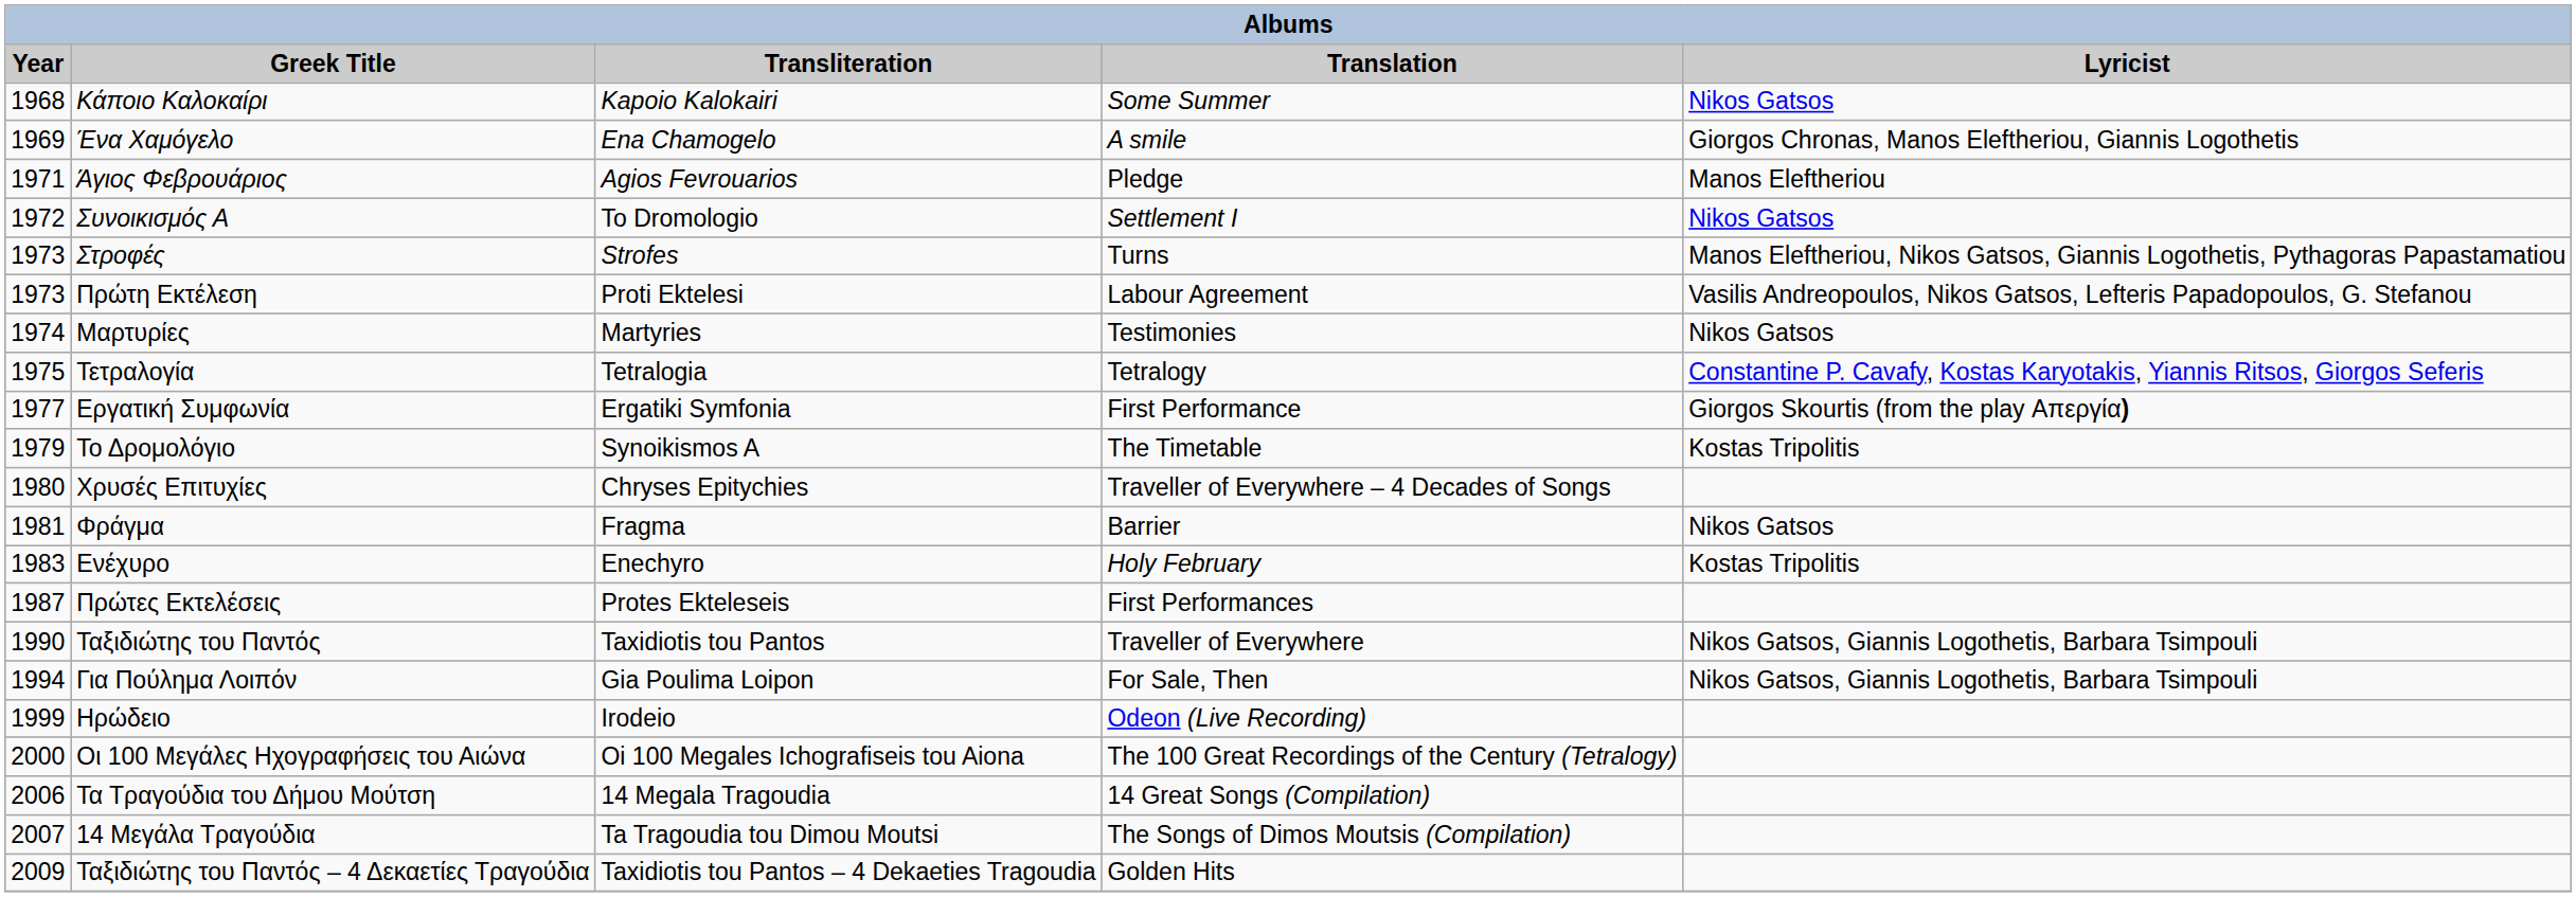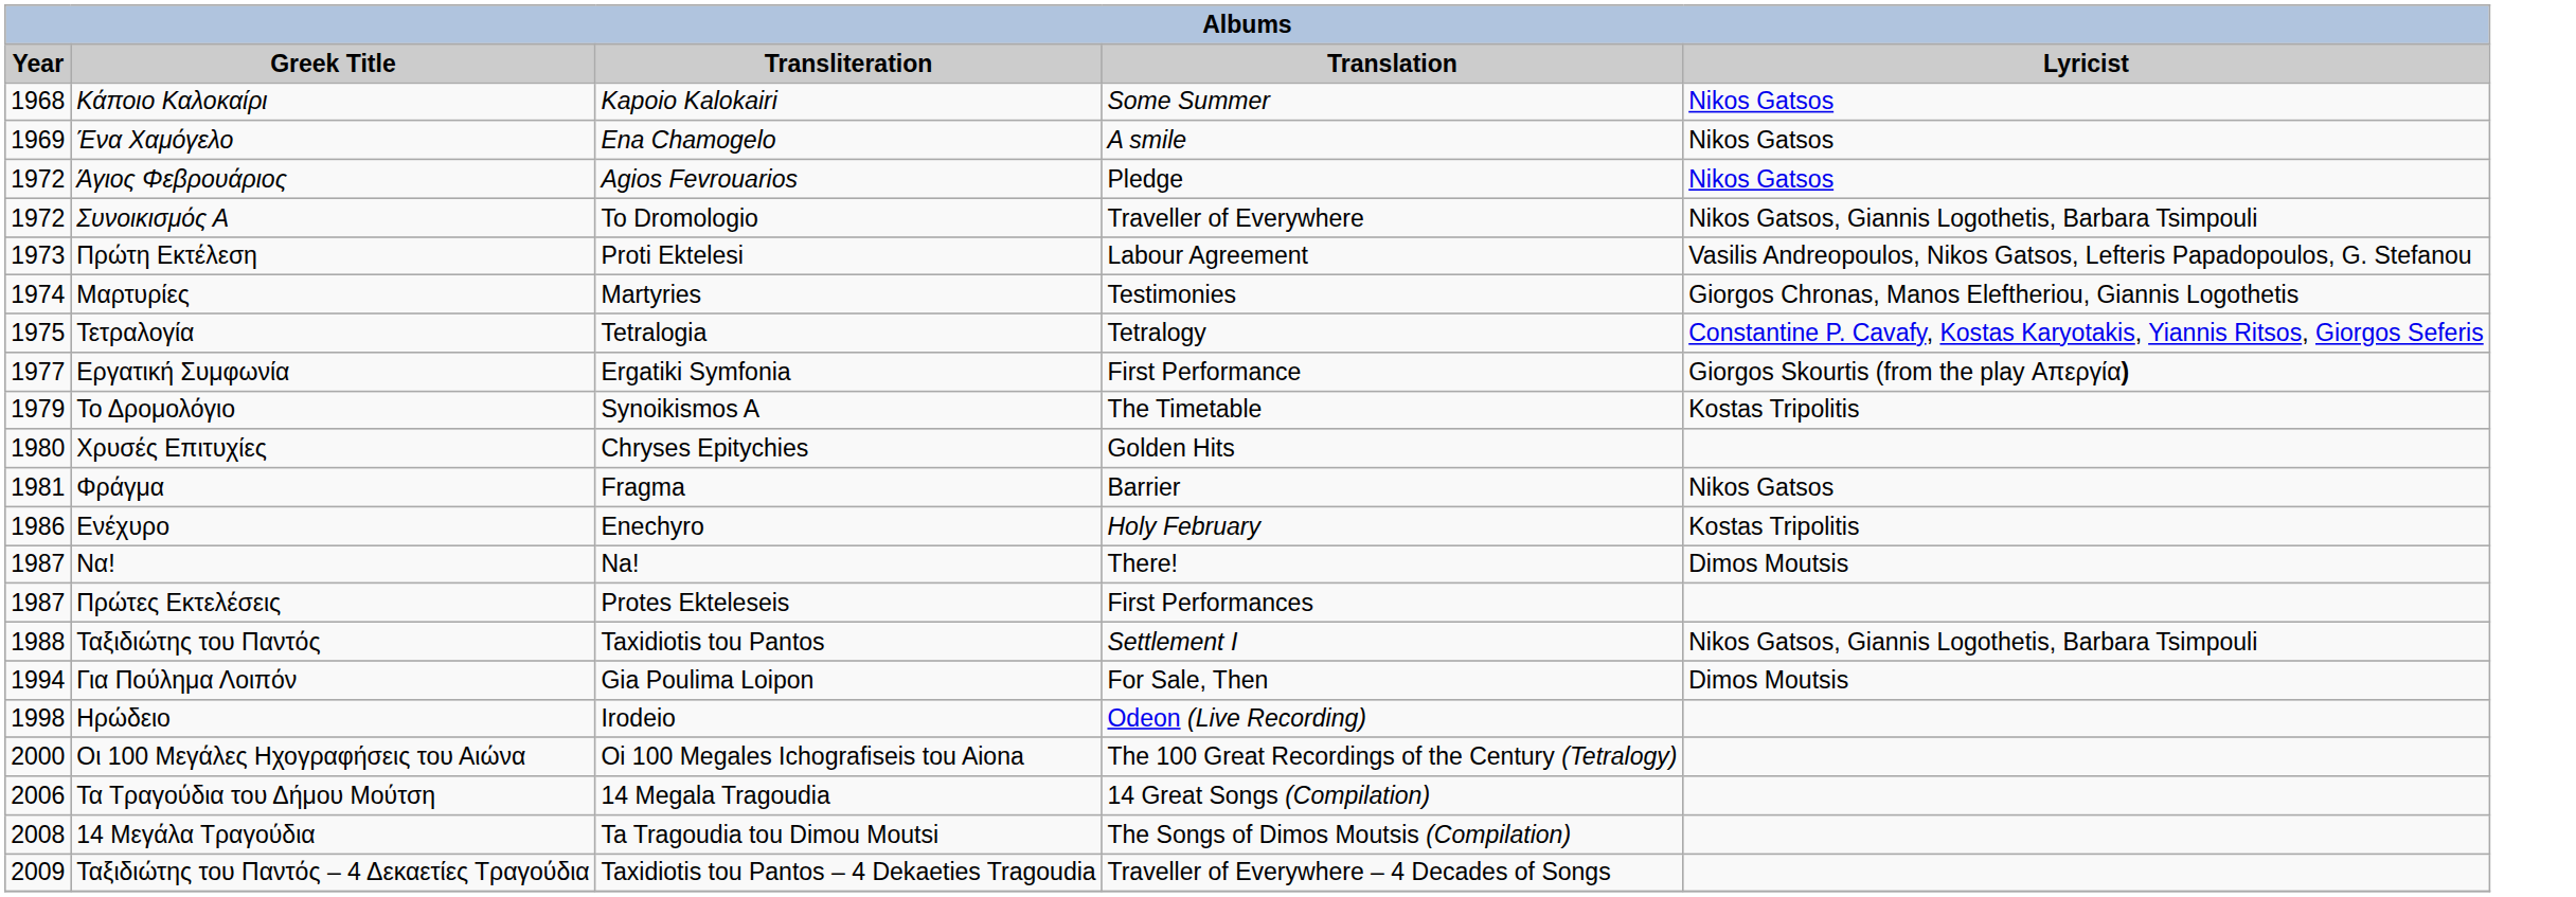Ένα Χαμόγελο | Lyricist: Giorgos Chronas, Manos Eleftheriou, Giannis Logothetis -> Nikos Gatsos
Άγιος Φεβρουάριος | Year: 1971 -> 1972
Άγιος Φεβρουάριος | Lyricist: Manos Eleftheriou -> Nikos Gatsos
Συνοικισμός Α | Translation: Settlement I -> Traveller of Everywhere
Συνοικισμός Α | Lyricist: Nikos Gatsos -> Nikos Gatsos, Giannis Logothetis, Barbara Tsimpouli
- row: 1973 | Στροφές | Strofes | Turns | Manos Eleftheriou, Nikos Gatsos, Giannis Logothetis, Pythagoras Papastamatiou
Μαρτυρίες | Lyricist: Nikos Gatsos -> Giorgos Chronas, Manos Eleftheriou, Giannis Logothetis
Χρυσές Επιτυχίες | Translation: Traveller of Everywhere – 4 Decades of Songs -> Golden Hits
Ενέχυρο | Year: 1983 -> 1986
+ row: 1987 | Να! | Na! | There! | Dimos Moutsis
Ταξιδιώτης του Παντός | Year: 1990 -> 1988
Ταξιδιώτης του Παντός | Translation: Traveller of Everywhere -> Settlement I
Για Πούλημα Λοιπόν | Lyricist: Nikos Gatsos, Giannis Logothetis, Barbara Tsimpouli -> Dimos Moutsis
Ηρώδειο | Year: 1999 -> 1998
14 Μεγάλα Τραγούδια | Year: 2007 -> 2008
Ταξιδιώτης του Παντός – 4 Δεκαετίες Τραγούδια | Translation: Golden Hits -> Traveller of Everywhere – 4 Decades of Songs
